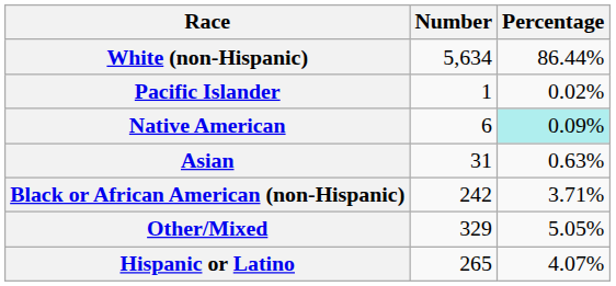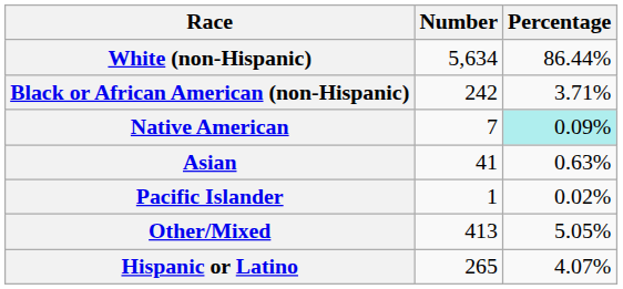rows swapped: Black or African American (non-Hispanic) <-> Pacific Islander
Native American | Number: 6 -> 7
Asian | Number: 31 -> 41
Other/Mixed | Number: 329 -> 413
